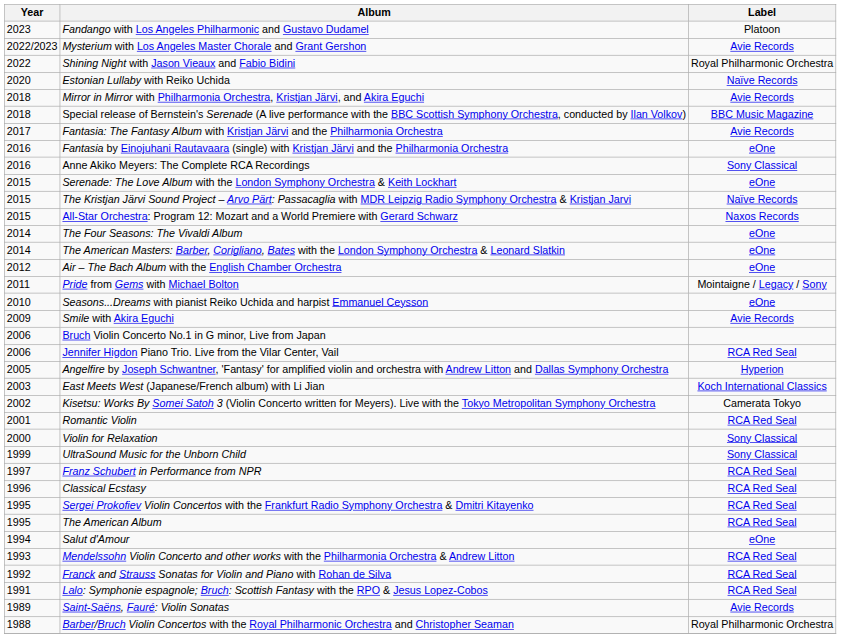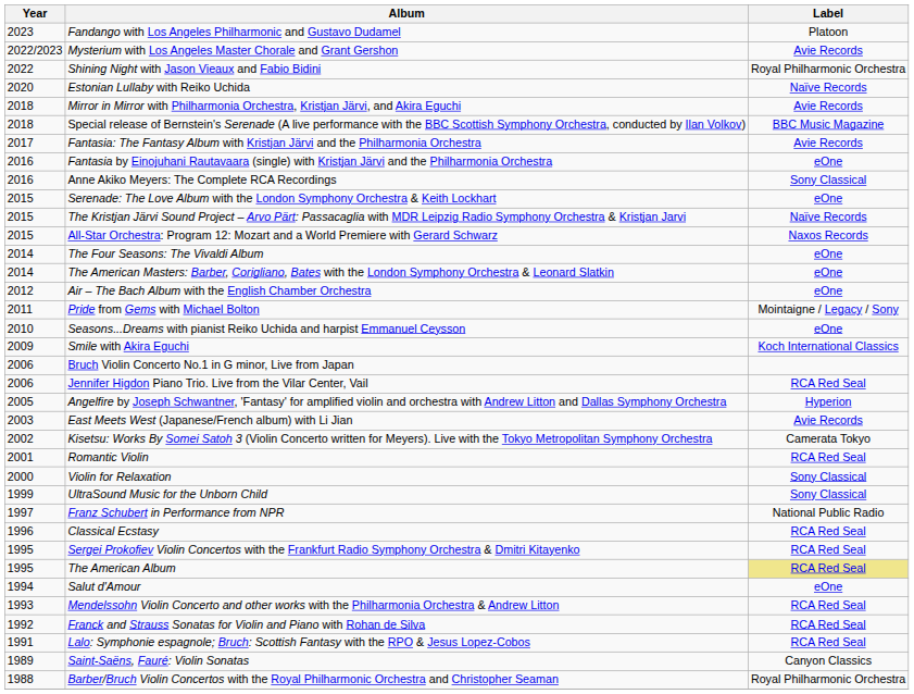Smile with Akira Eguchi | Label: Avie Records -> Koch International Classics
East Meets West (Japanese/French album) with Li Jian | Label: Koch International Classics -> Avie Records
Franz Schubert in Performance from NPR | Label: RCA Red Seal -> National Public Radio
The American Album | Label: no background -> khaki background
Saint-Saëns, Fauré: Violin Sonatas | Label: Avie Records -> Canyon Classics
